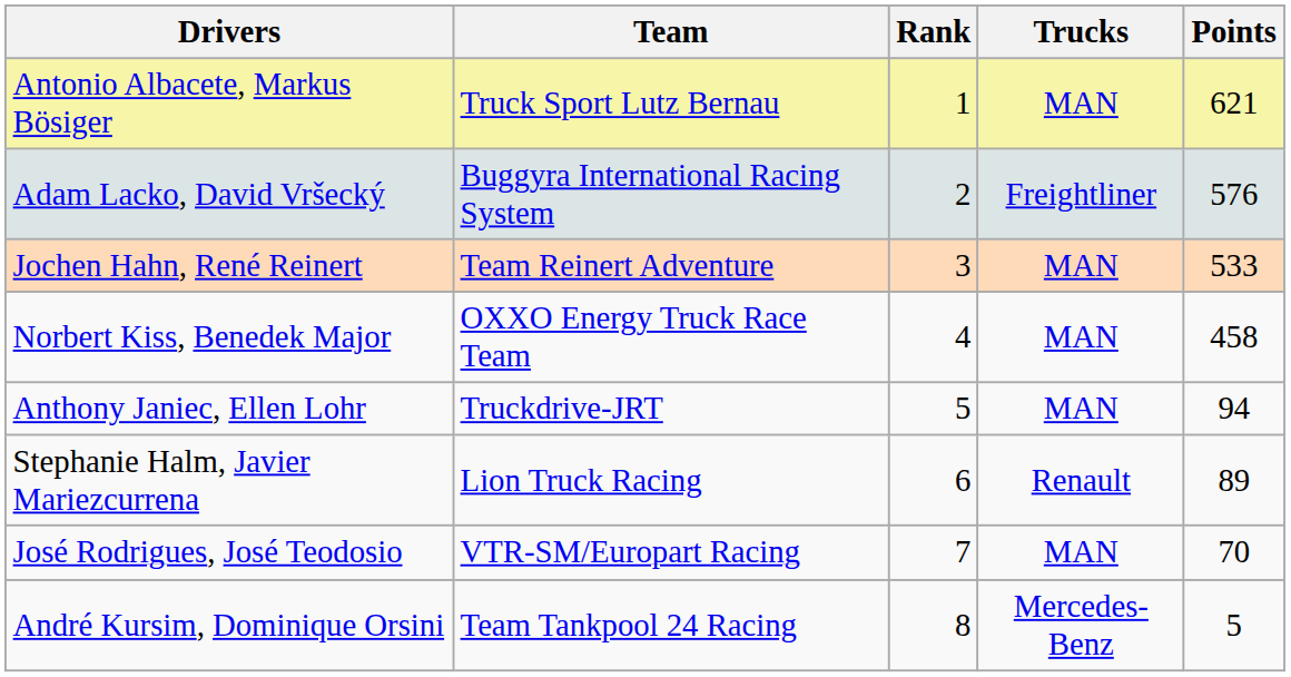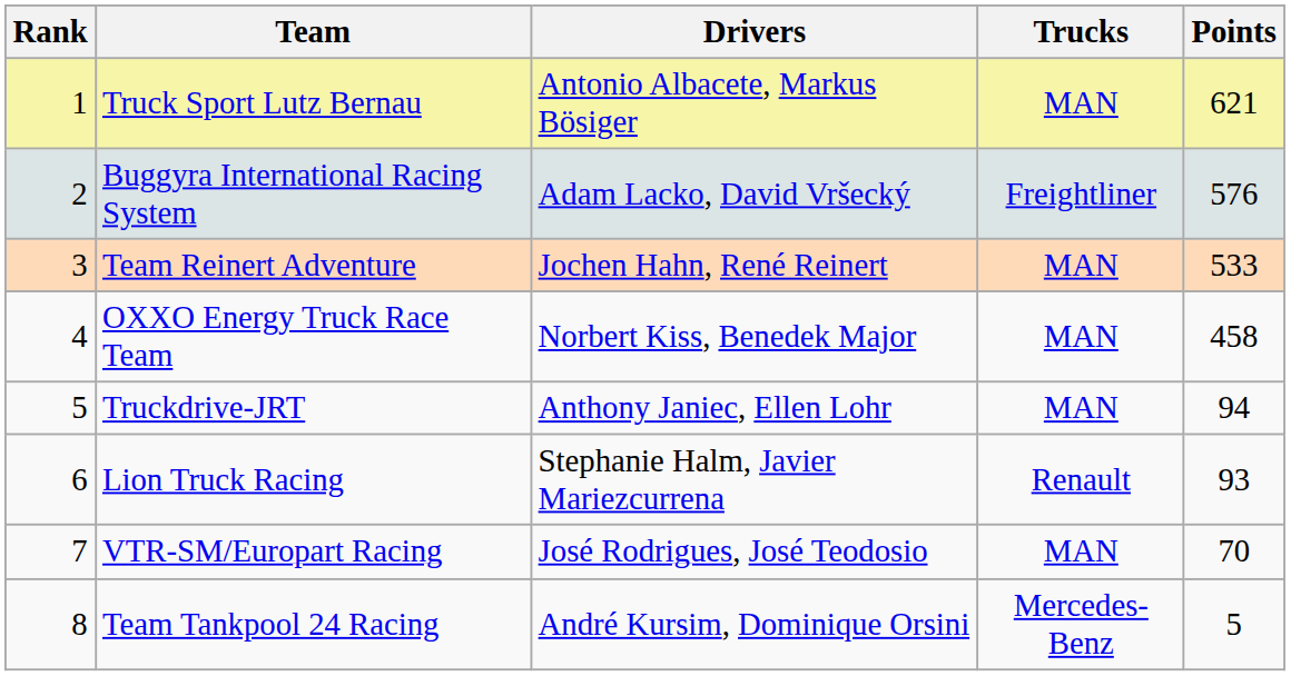columns swapped: Rank <-> Drivers
Lion Truck Racing | Points: 89 -> 93
